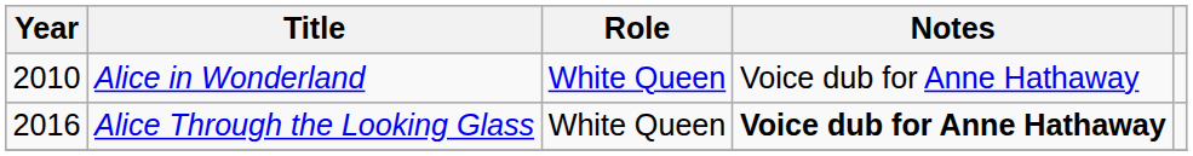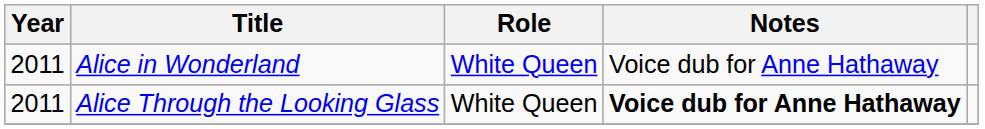Alice in Wonderland | Year: 2010 -> 2011
Alice Through the Looking Glass | Year: 2016 -> 2011
